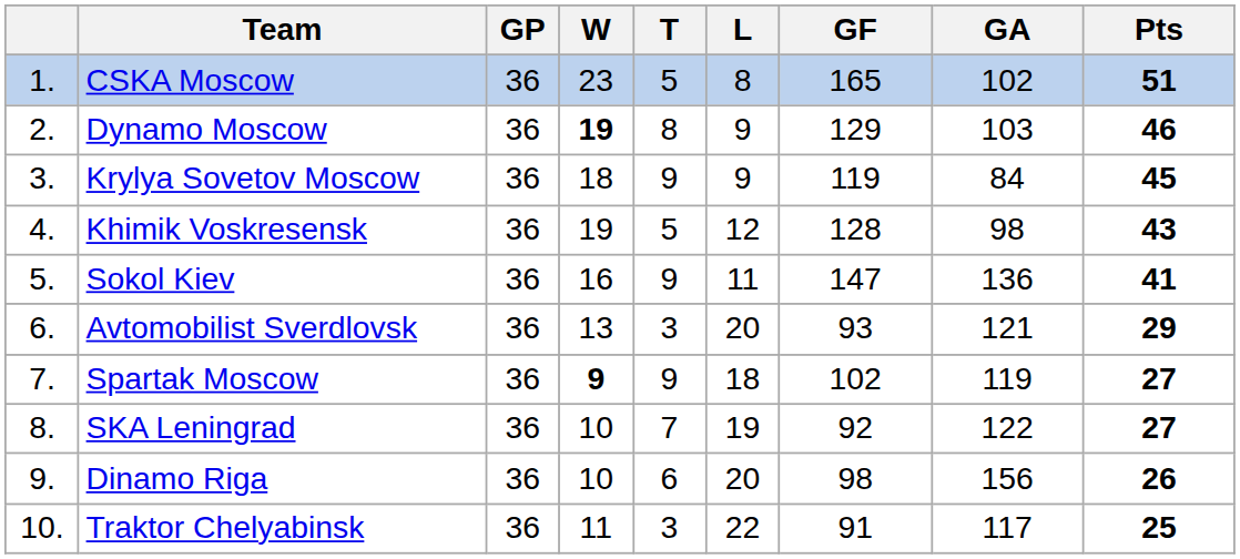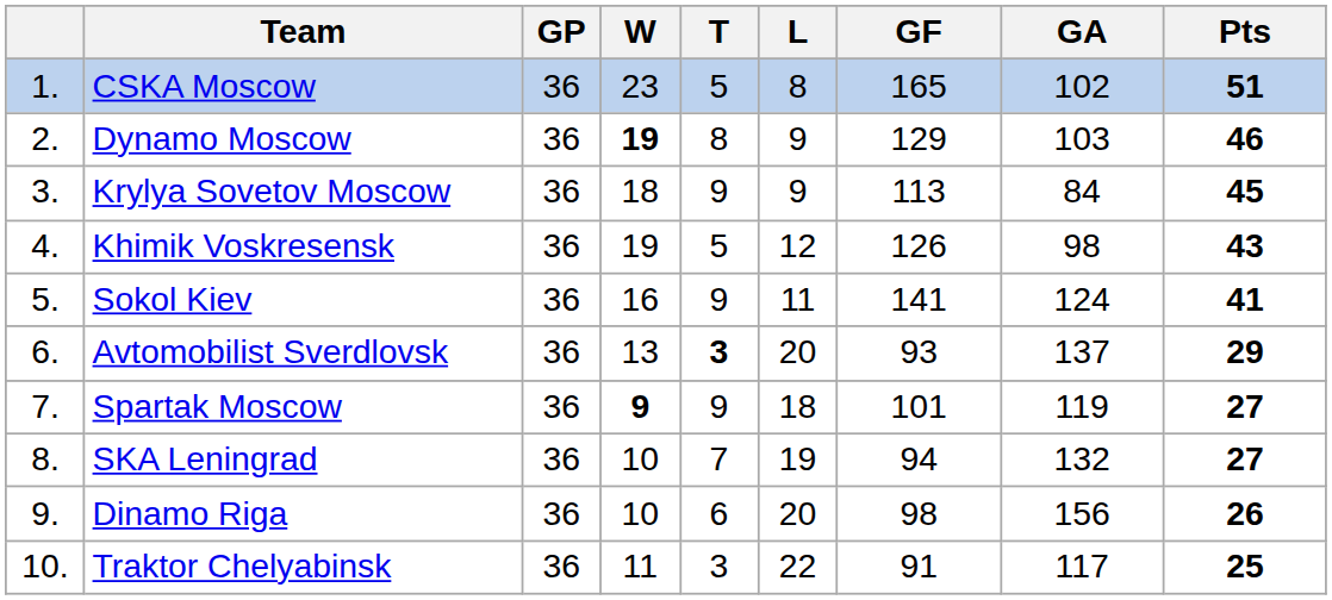Krylya Sovetov Moscow | GF: 119 -> 113
Khimik Voskresensk | GF: 128 -> 126
Sokol Kiev | GF: 147 -> 141
Sokol Kiev | GA: 136 -> 124
Avtomobilist Sverdlovsk | T: normal -> bold
Avtomobilist Sverdlovsk | GA: 121 -> 137
Spartak Moscow | GF: 102 -> 101
SKA Leningrad | GF: 92 -> 94
SKA Leningrad | GA: 122 -> 132
